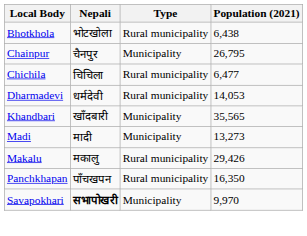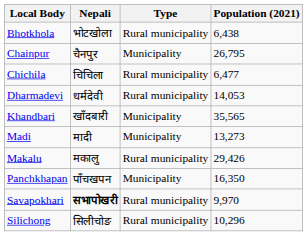Panchkhapan | Type: Rural municipality -> Municipality
Savapokhari | Type: Municipality -> Rural municipality
+ row: Silichong | सिलीचोङ | Rural municipality | 10,296
